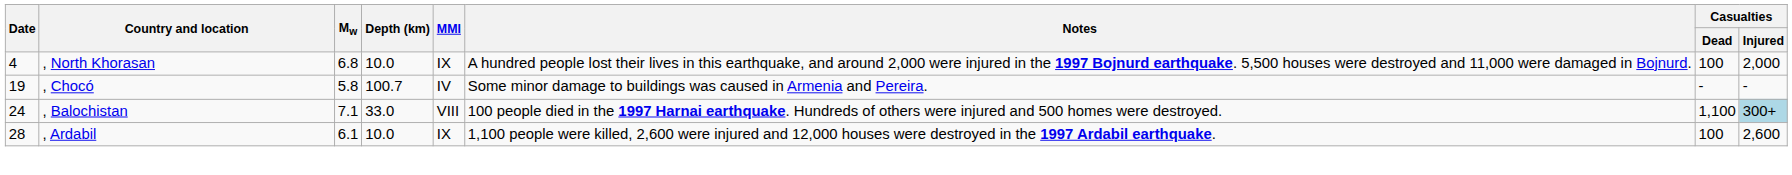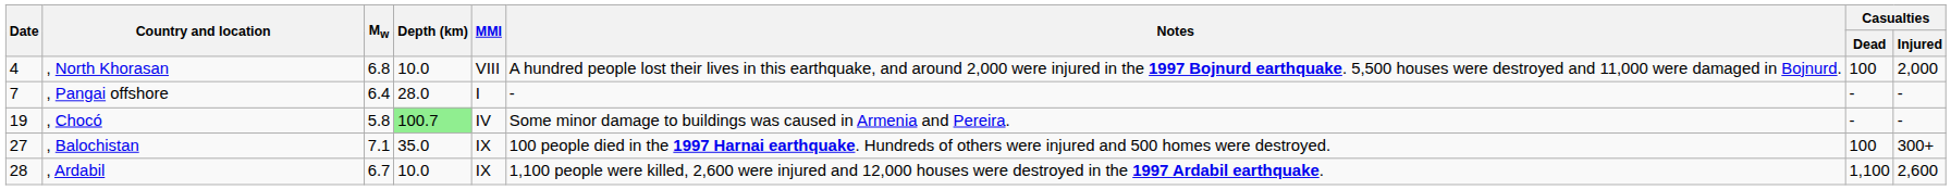, North Khorasan | MMI: IX -> VIII
+ row: 7 | , Pangai offshore | 6.4 | 28.0 | I | - | - | -
, Chocó | Depth (km): no background -> lightgreen background
, Balochistan | Date: 24 -> 27
, Balochistan | Depth (km): 33.0 -> 35.0
, Balochistan | MMI: VIII -> IX
, Balochistan | Casualties / Dead: 1,100 -> 100
, Balochistan | Casualties / Injured: lightblue background -> no background
, Ardabil | Mw: 6.1 -> 6.7
, Ardabil | Casualties / Dead: 100 -> 1,100
